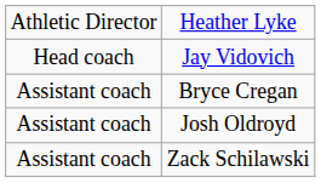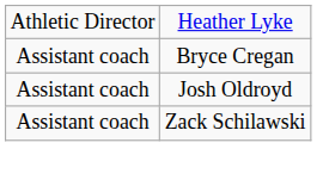- row: Head coach | Jay Vidovich
